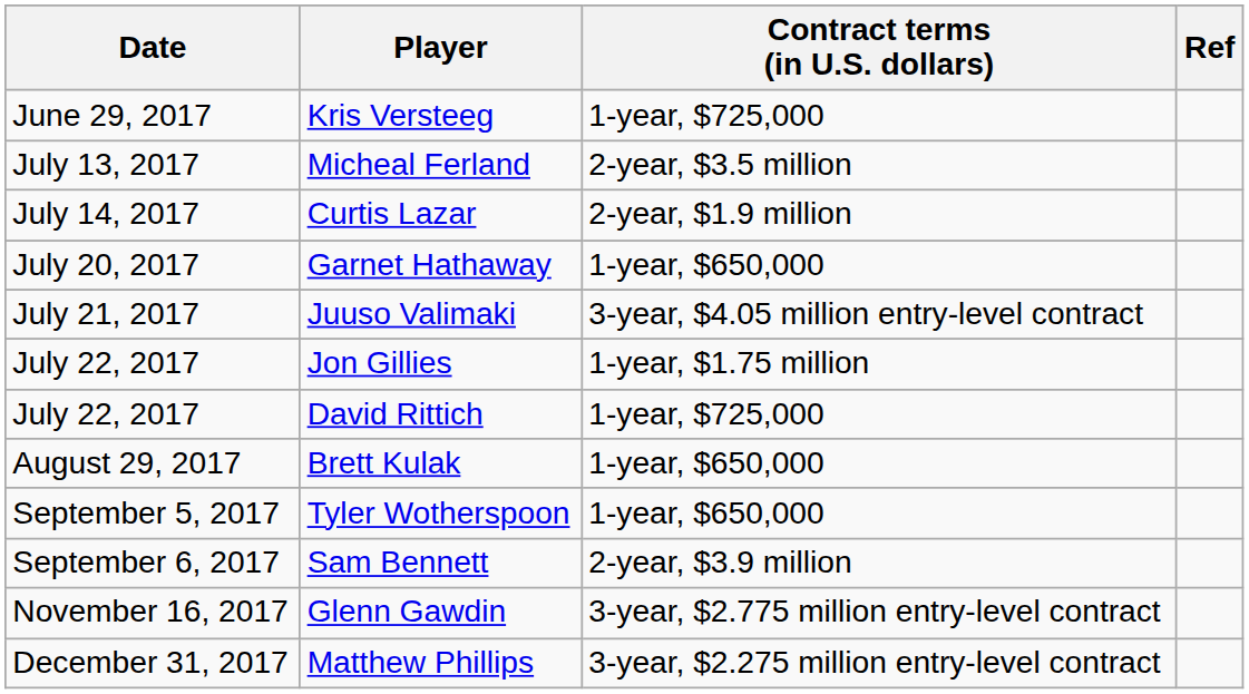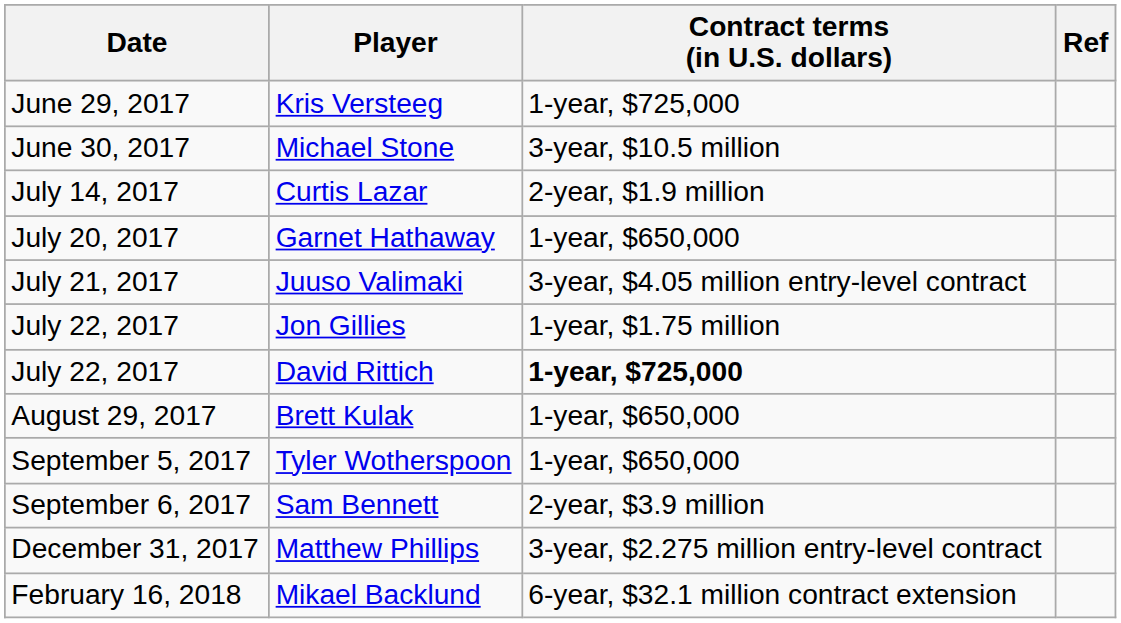+ row: June 30, 2017 | Michael Stone | 3-year, $10.5 million
- row: July 13, 2017 | Micheal Ferland | 2-year, $3.5 million
David Rittich | Contract terms (in U.S. dollars): normal -> bold
- row: November 16, 2017 | Glenn Gawdin | 3-year, $2.775 million entry-level contract
+ row: February 16, 2018 | Mikael Backlund | 6-year, $32.1 million contract extension
